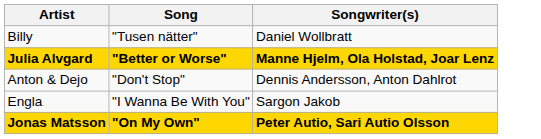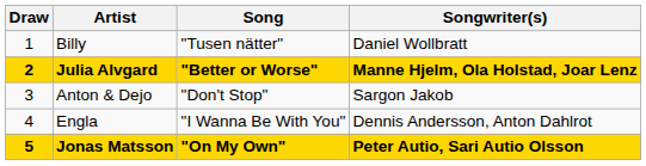+ column: Draw | 1 | 2 | 3 | 4 | 5
Anton & Dejo | Songwriter(s): Dennis Andersson, Anton Dahlrot -> Sargon Jakob
Engla | Songwriter(s): Sargon Jakob -> Dennis Andersson, Anton Dahlrot
